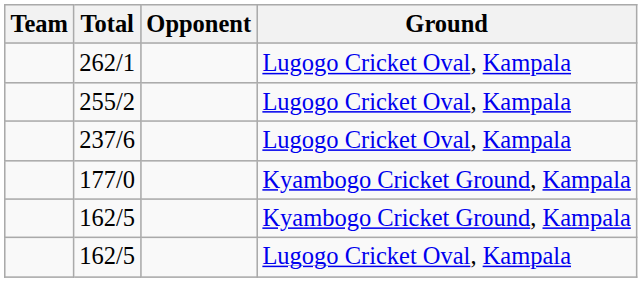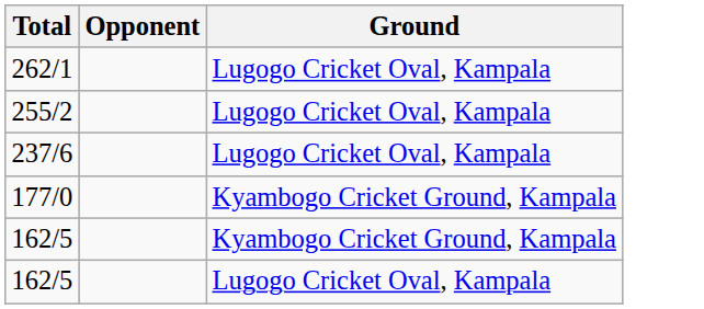- column: Team
